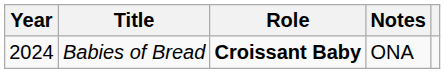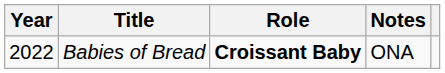Babies of Bread | Year: 2024 -> 2022
